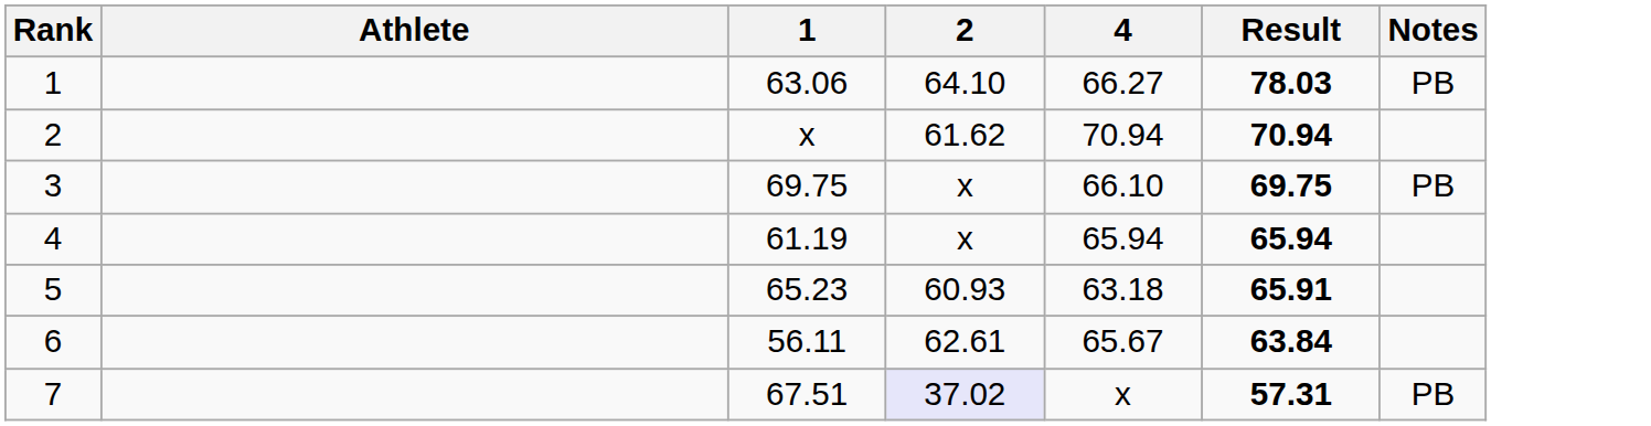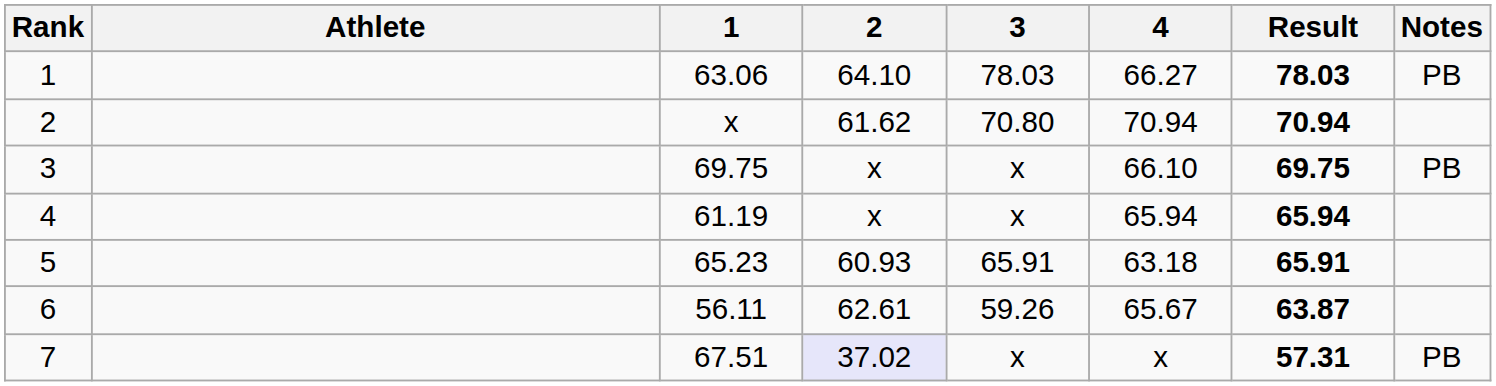+ column: 3 | 78.03 | 70.80 | x | x | 65.91 | 59.26 | x
6 | Result: 63.84 -> 63.87
